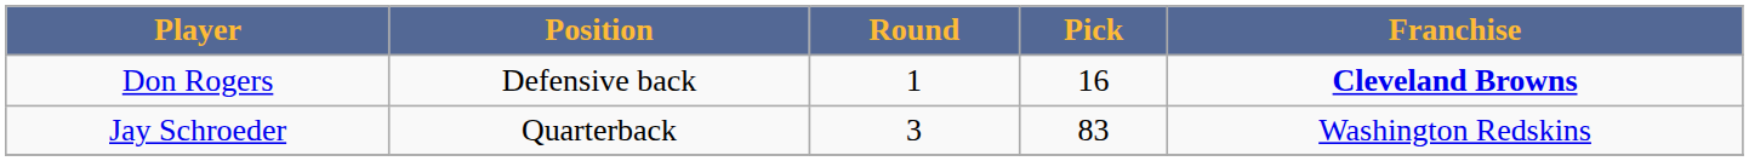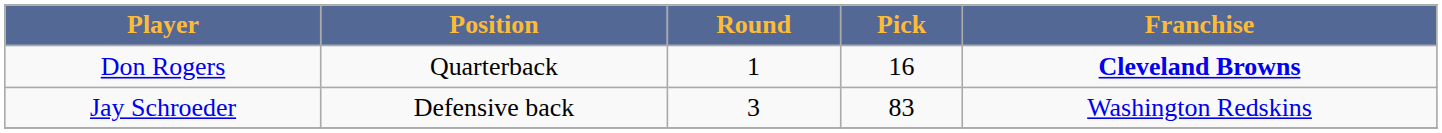Don Rogers | Position: Defensive back -> Quarterback
Jay Schroeder | Position: Quarterback -> Defensive back
